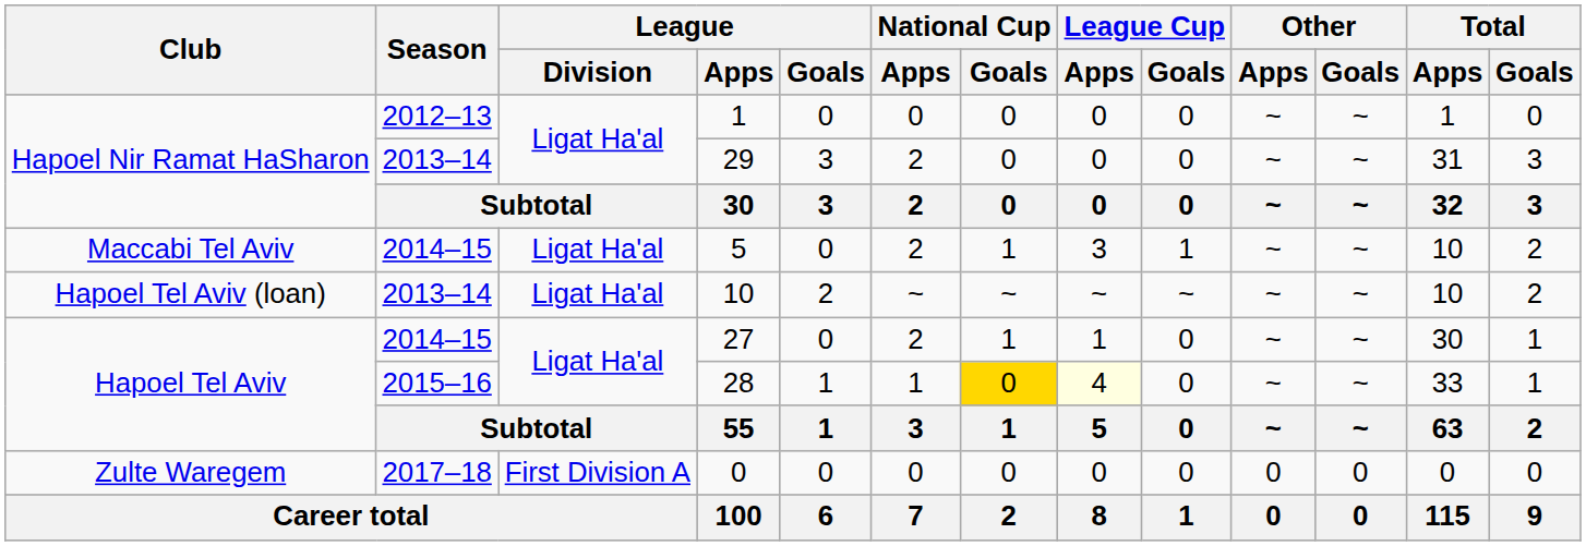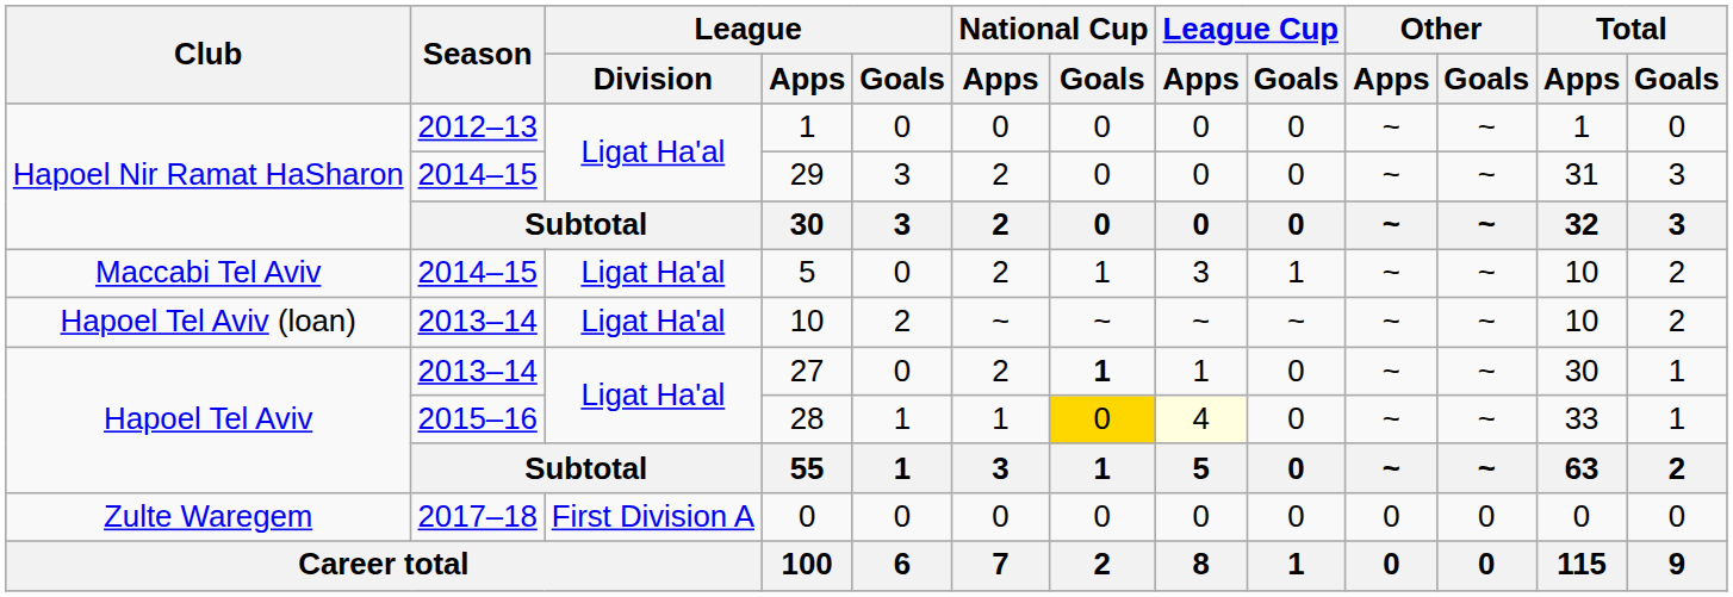29 | Season: 2013–14 -> 2014–15
27 | Season: 2014–15 -> 2013–14
27 | National Cup / Goals: normal -> bold
